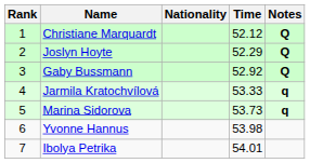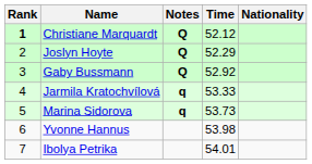columns swapped: Nationality <-> Notes
Christiane Marquardt | Rank: normal -> bold
